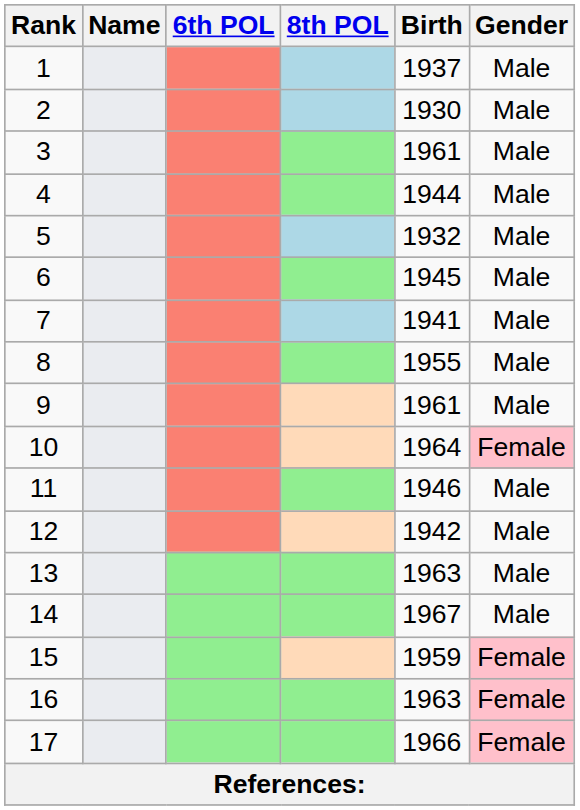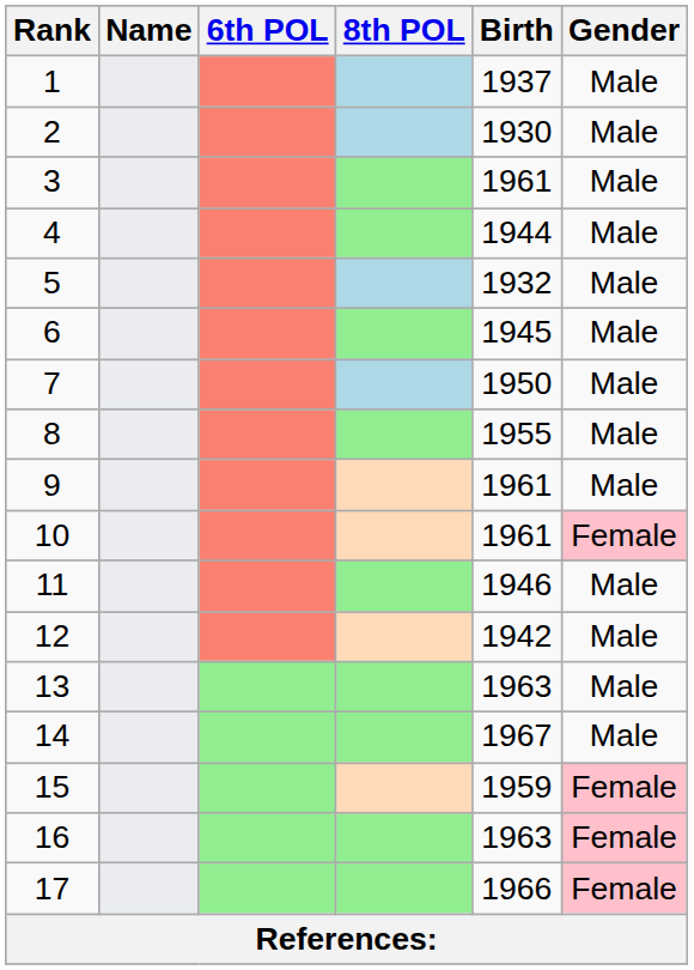7 | Birth: 1941 -> 1950
10 | Birth: 1964 -> 1961
